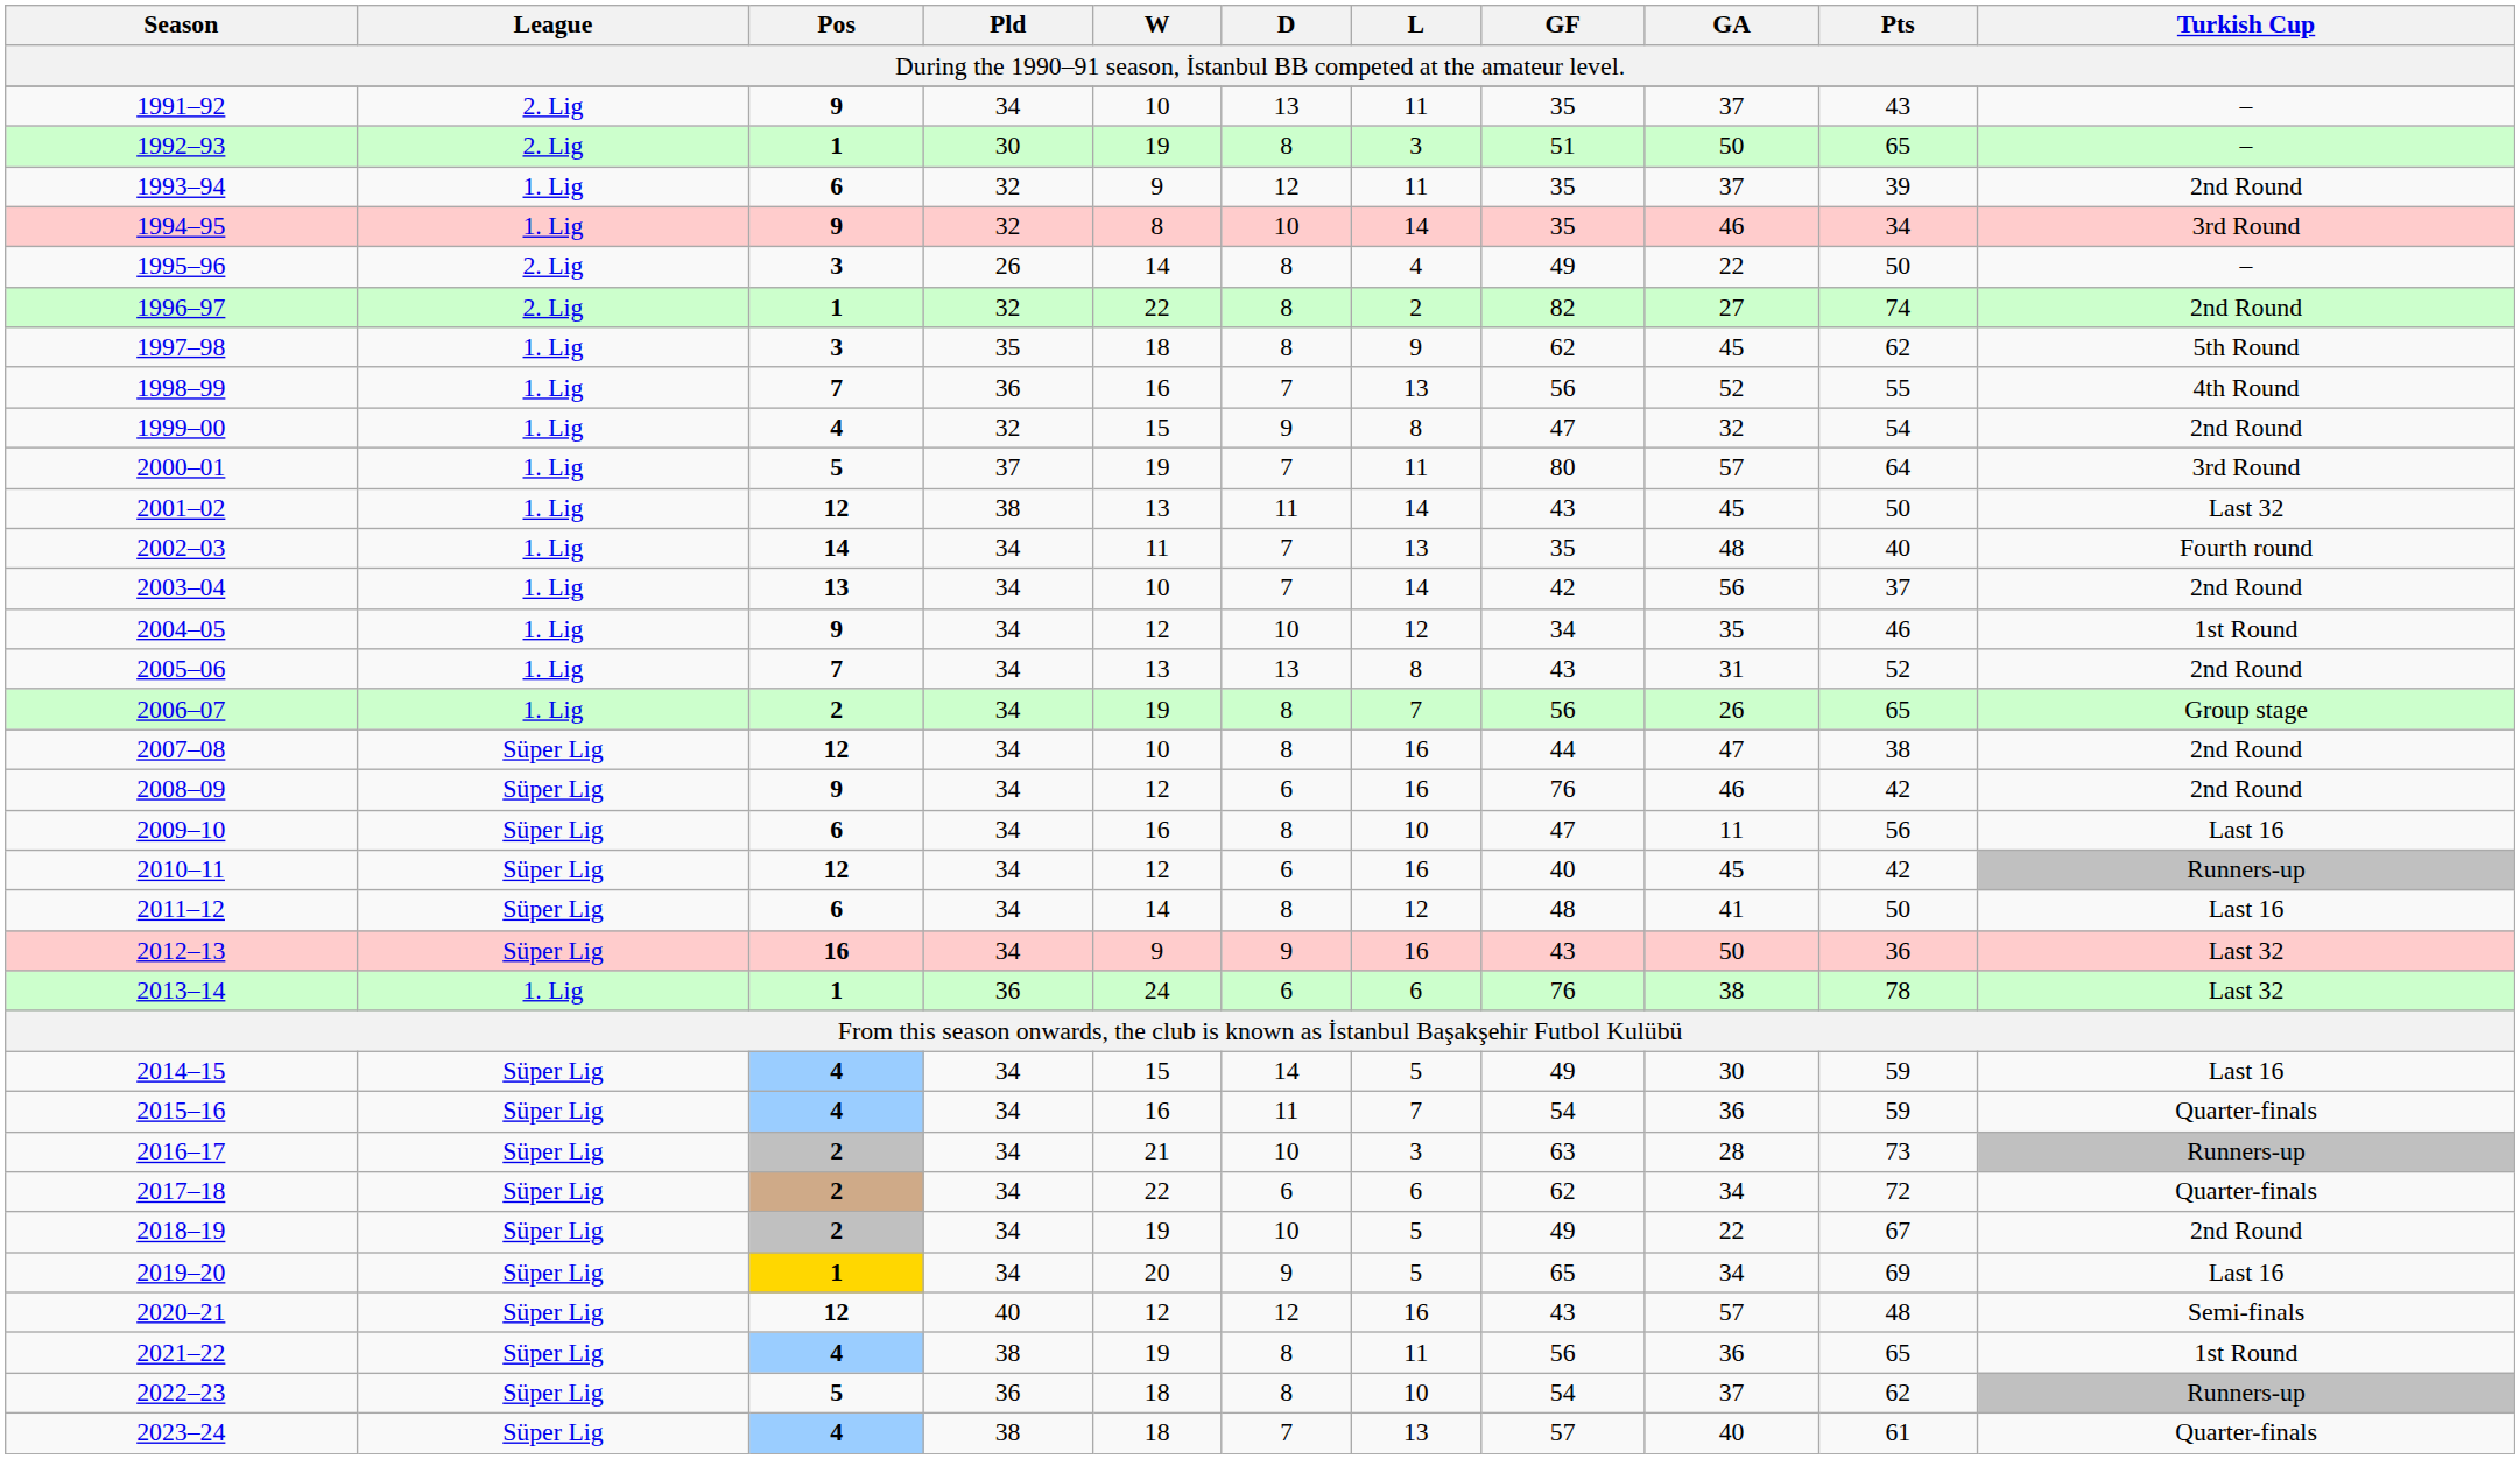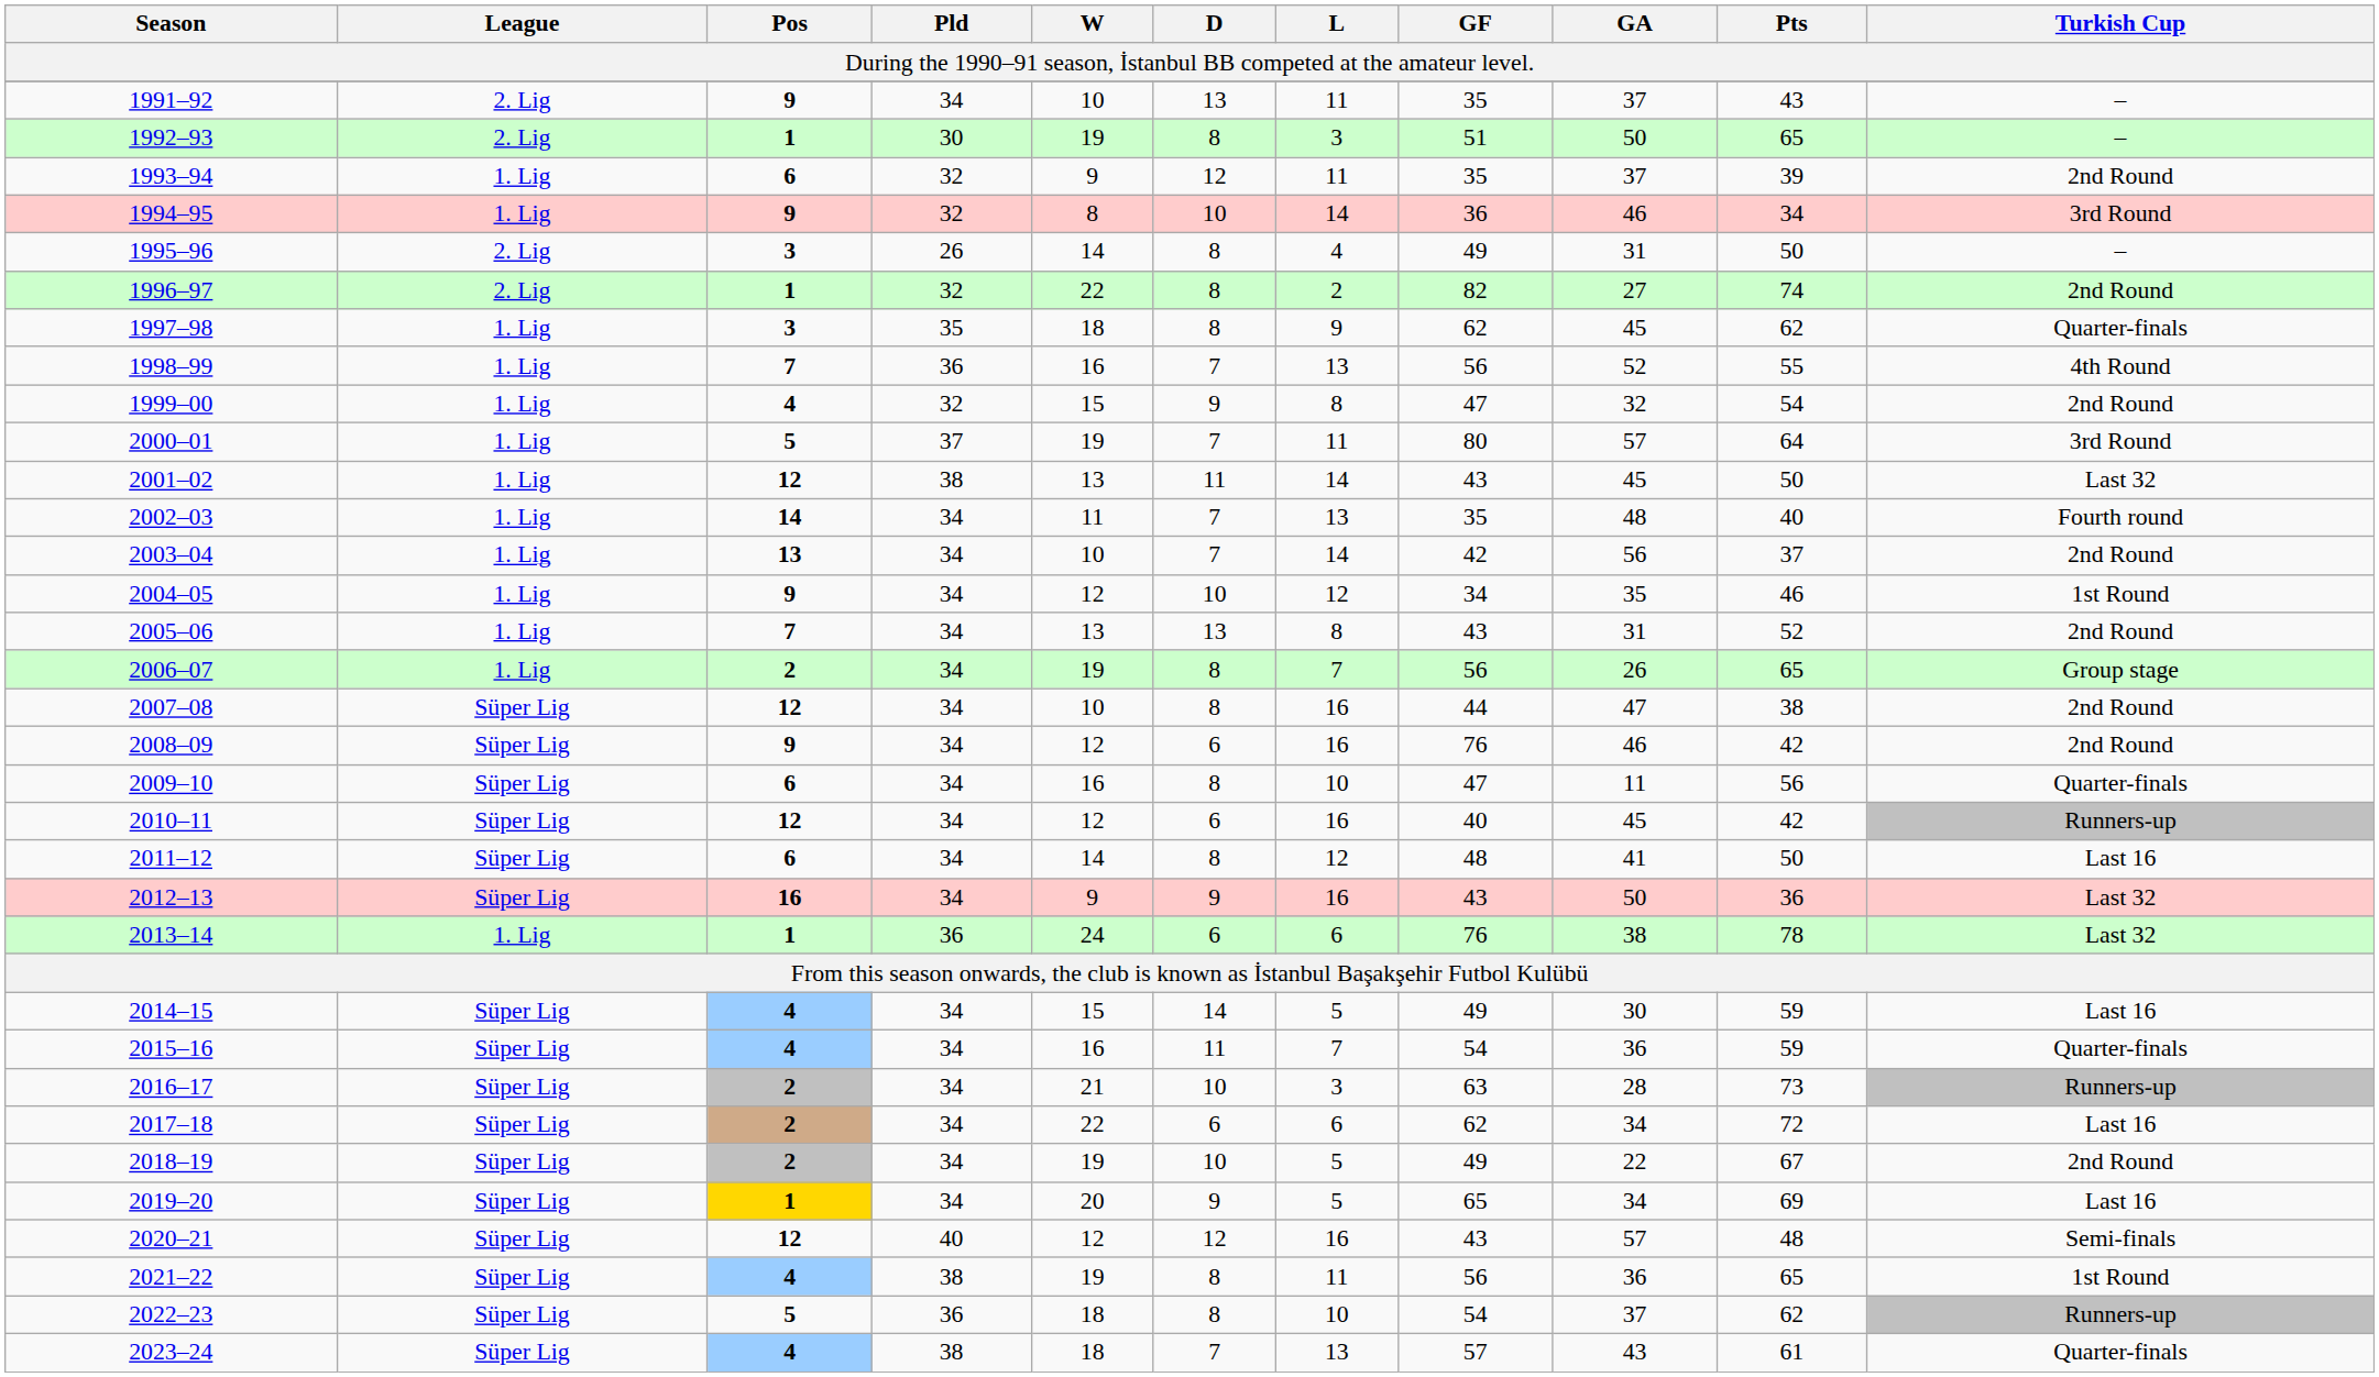1994–95 | GF: 35 -> 36
1995–96 | GA: 22 -> 31
1997–98 | Turkish Cup: 5th Round -> Quarter-finals
2009–10 | Turkish Cup: Last 16 -> Quarter-finals
2017–18 | Turkish Cup: Quarter-finals -> Last 16
2023–24 | GA: 40 -> 43
